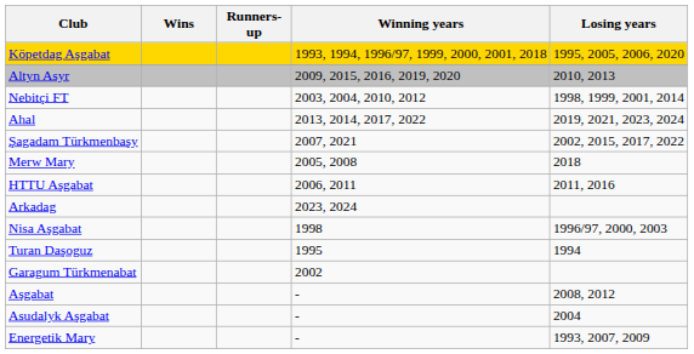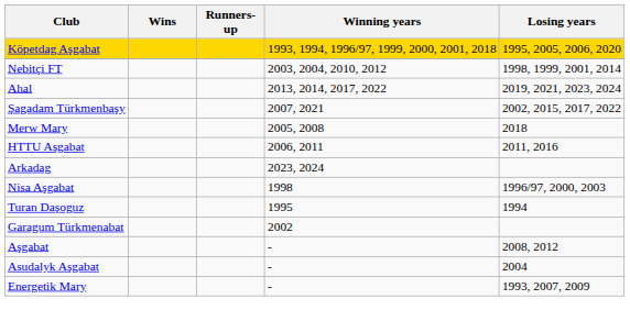- row: Altyn Asyr | 2009, 2015, 2016, 2019, 2020 | 2010, 2013
